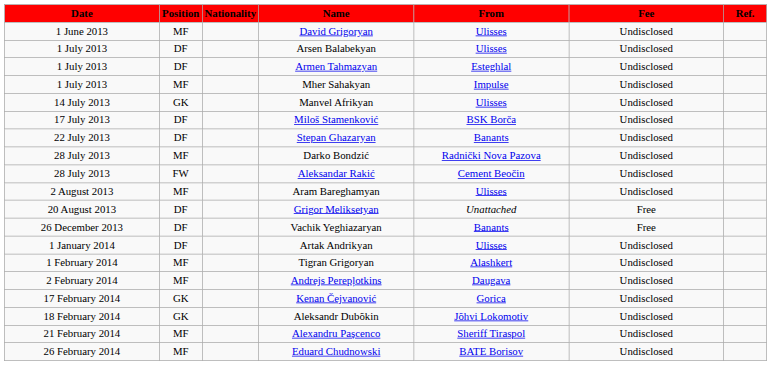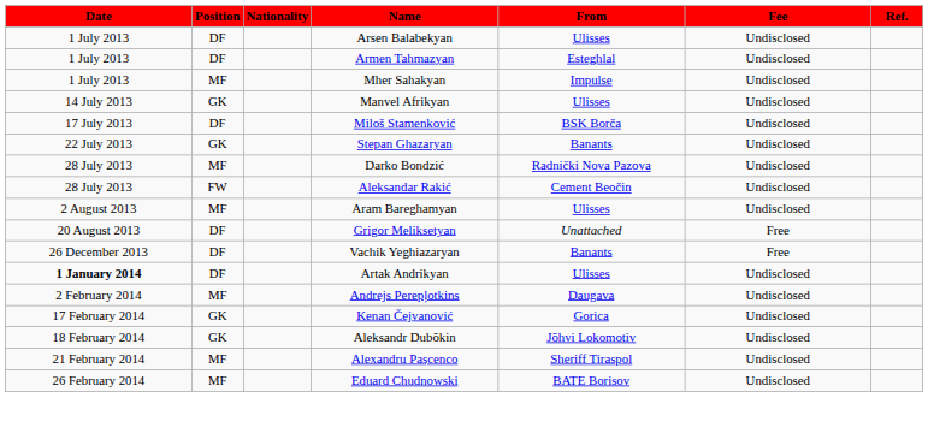- row: 1 June 2013 | MF | David Grigoryan | Ulisses | Undisclosed
Stepan Ghazaryan | Position: DF -> GK
Artak Andrikyan | Date: normal -> bold
- row: 1 February 2014 | MF | Tigran Grigoryan | Alashkert | Undisclosed
